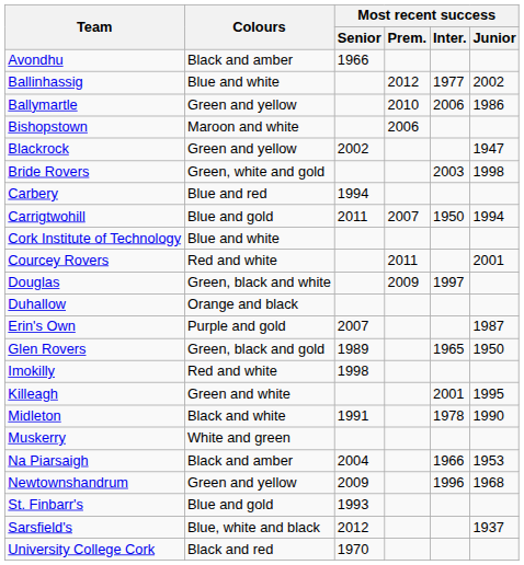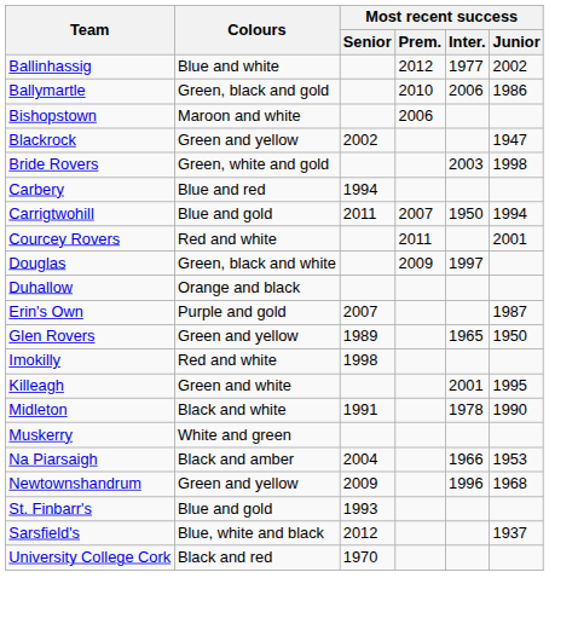- row: Avondhu | Black and amber | 1966
Ballymartle | Colours: Green and yellow -> Green, black and gold
- row: Cork Institute of Technology | Blue and white
Glen Rovers | Colours: Green, black and gold -> Green and yellow
